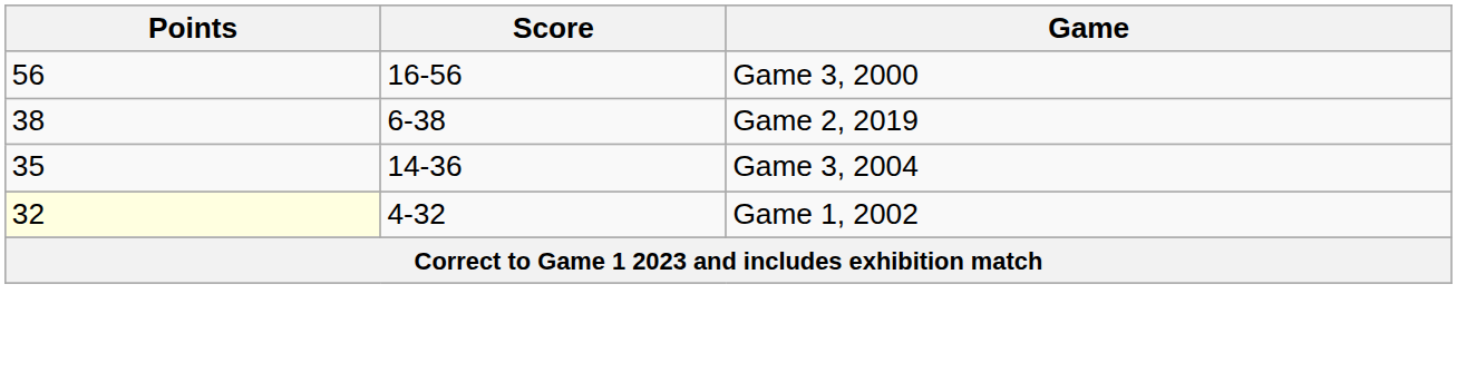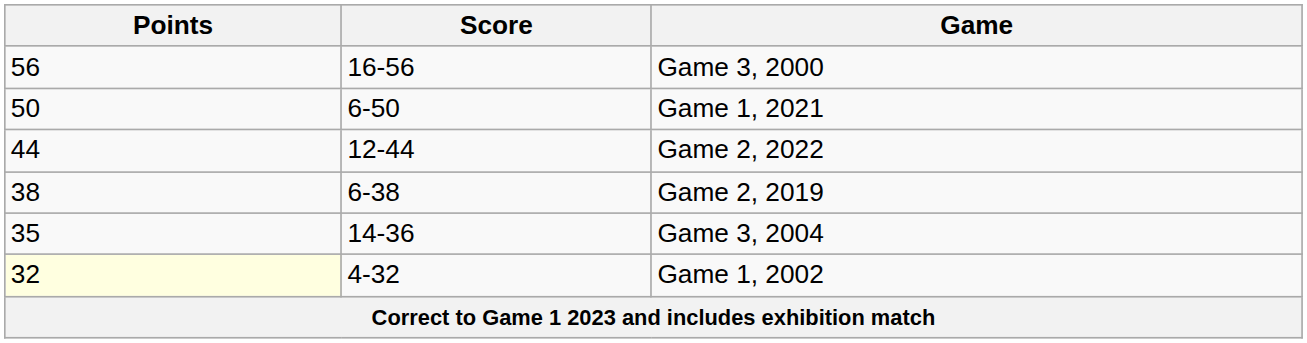+ row: 50 | 6-50 | Game 1, 2021
+ row: 44 | 12-44 | Game 2, 2022
